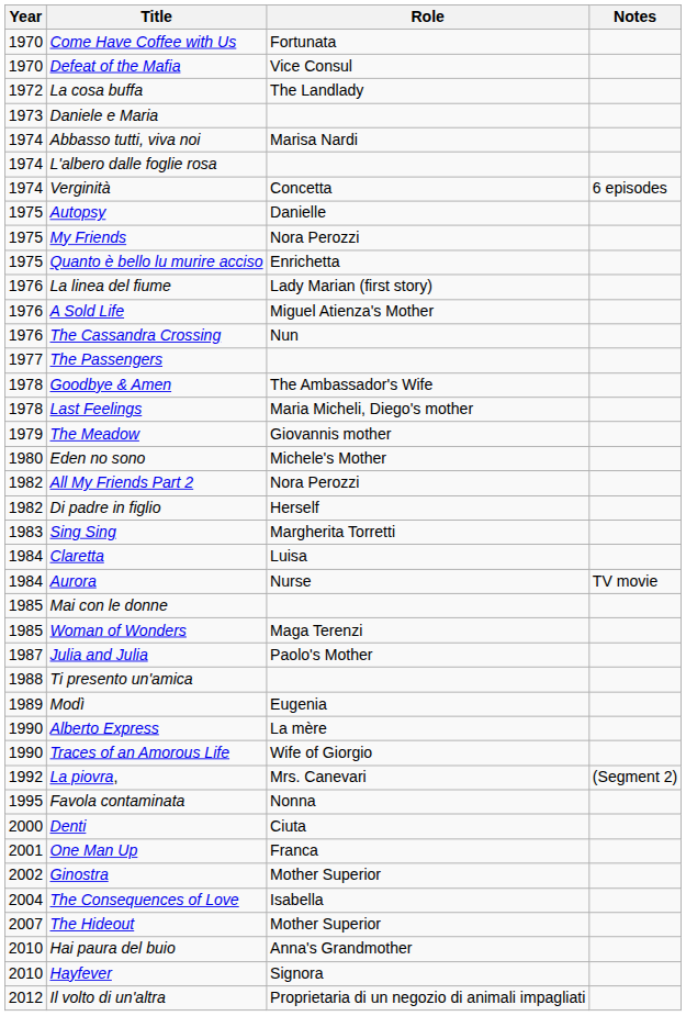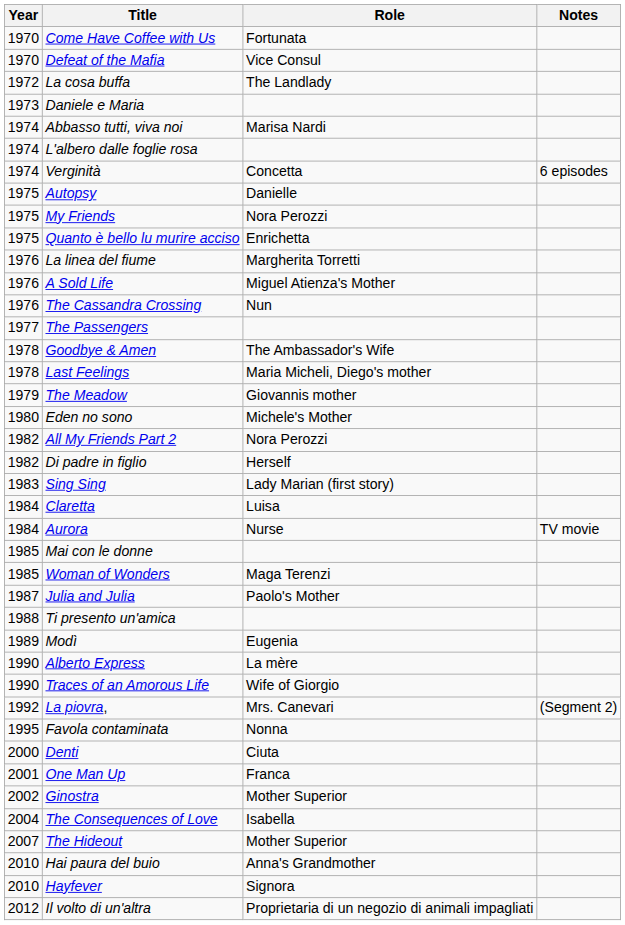La linea del fiume | Role: Lady Marian (first story) -> Margherita Torretti
Sing Sing | Role: Margherita Torretti -> Lady Marian (first story)
